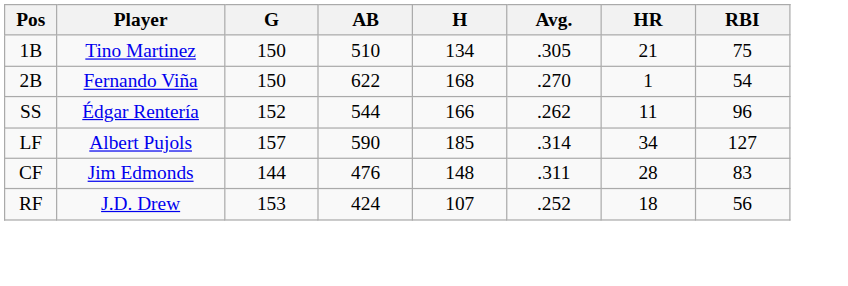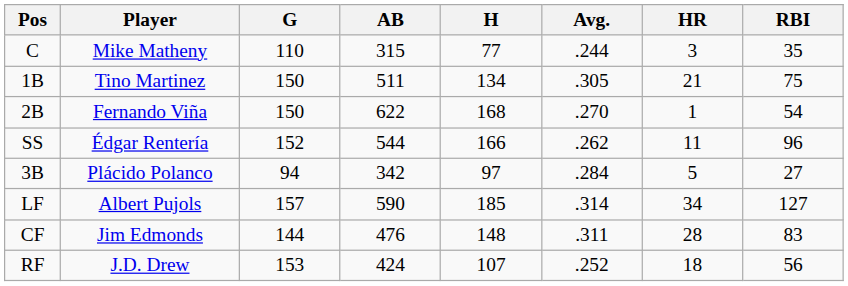+ row: C | Mike Matheny | 110 | 315 | 77 | .244 | 3 | 35
1B | AB: 510 -> 511
+ row: 3B | Plácido Polanco | 94 | 342 | 97 | .284 | 5 | 27
